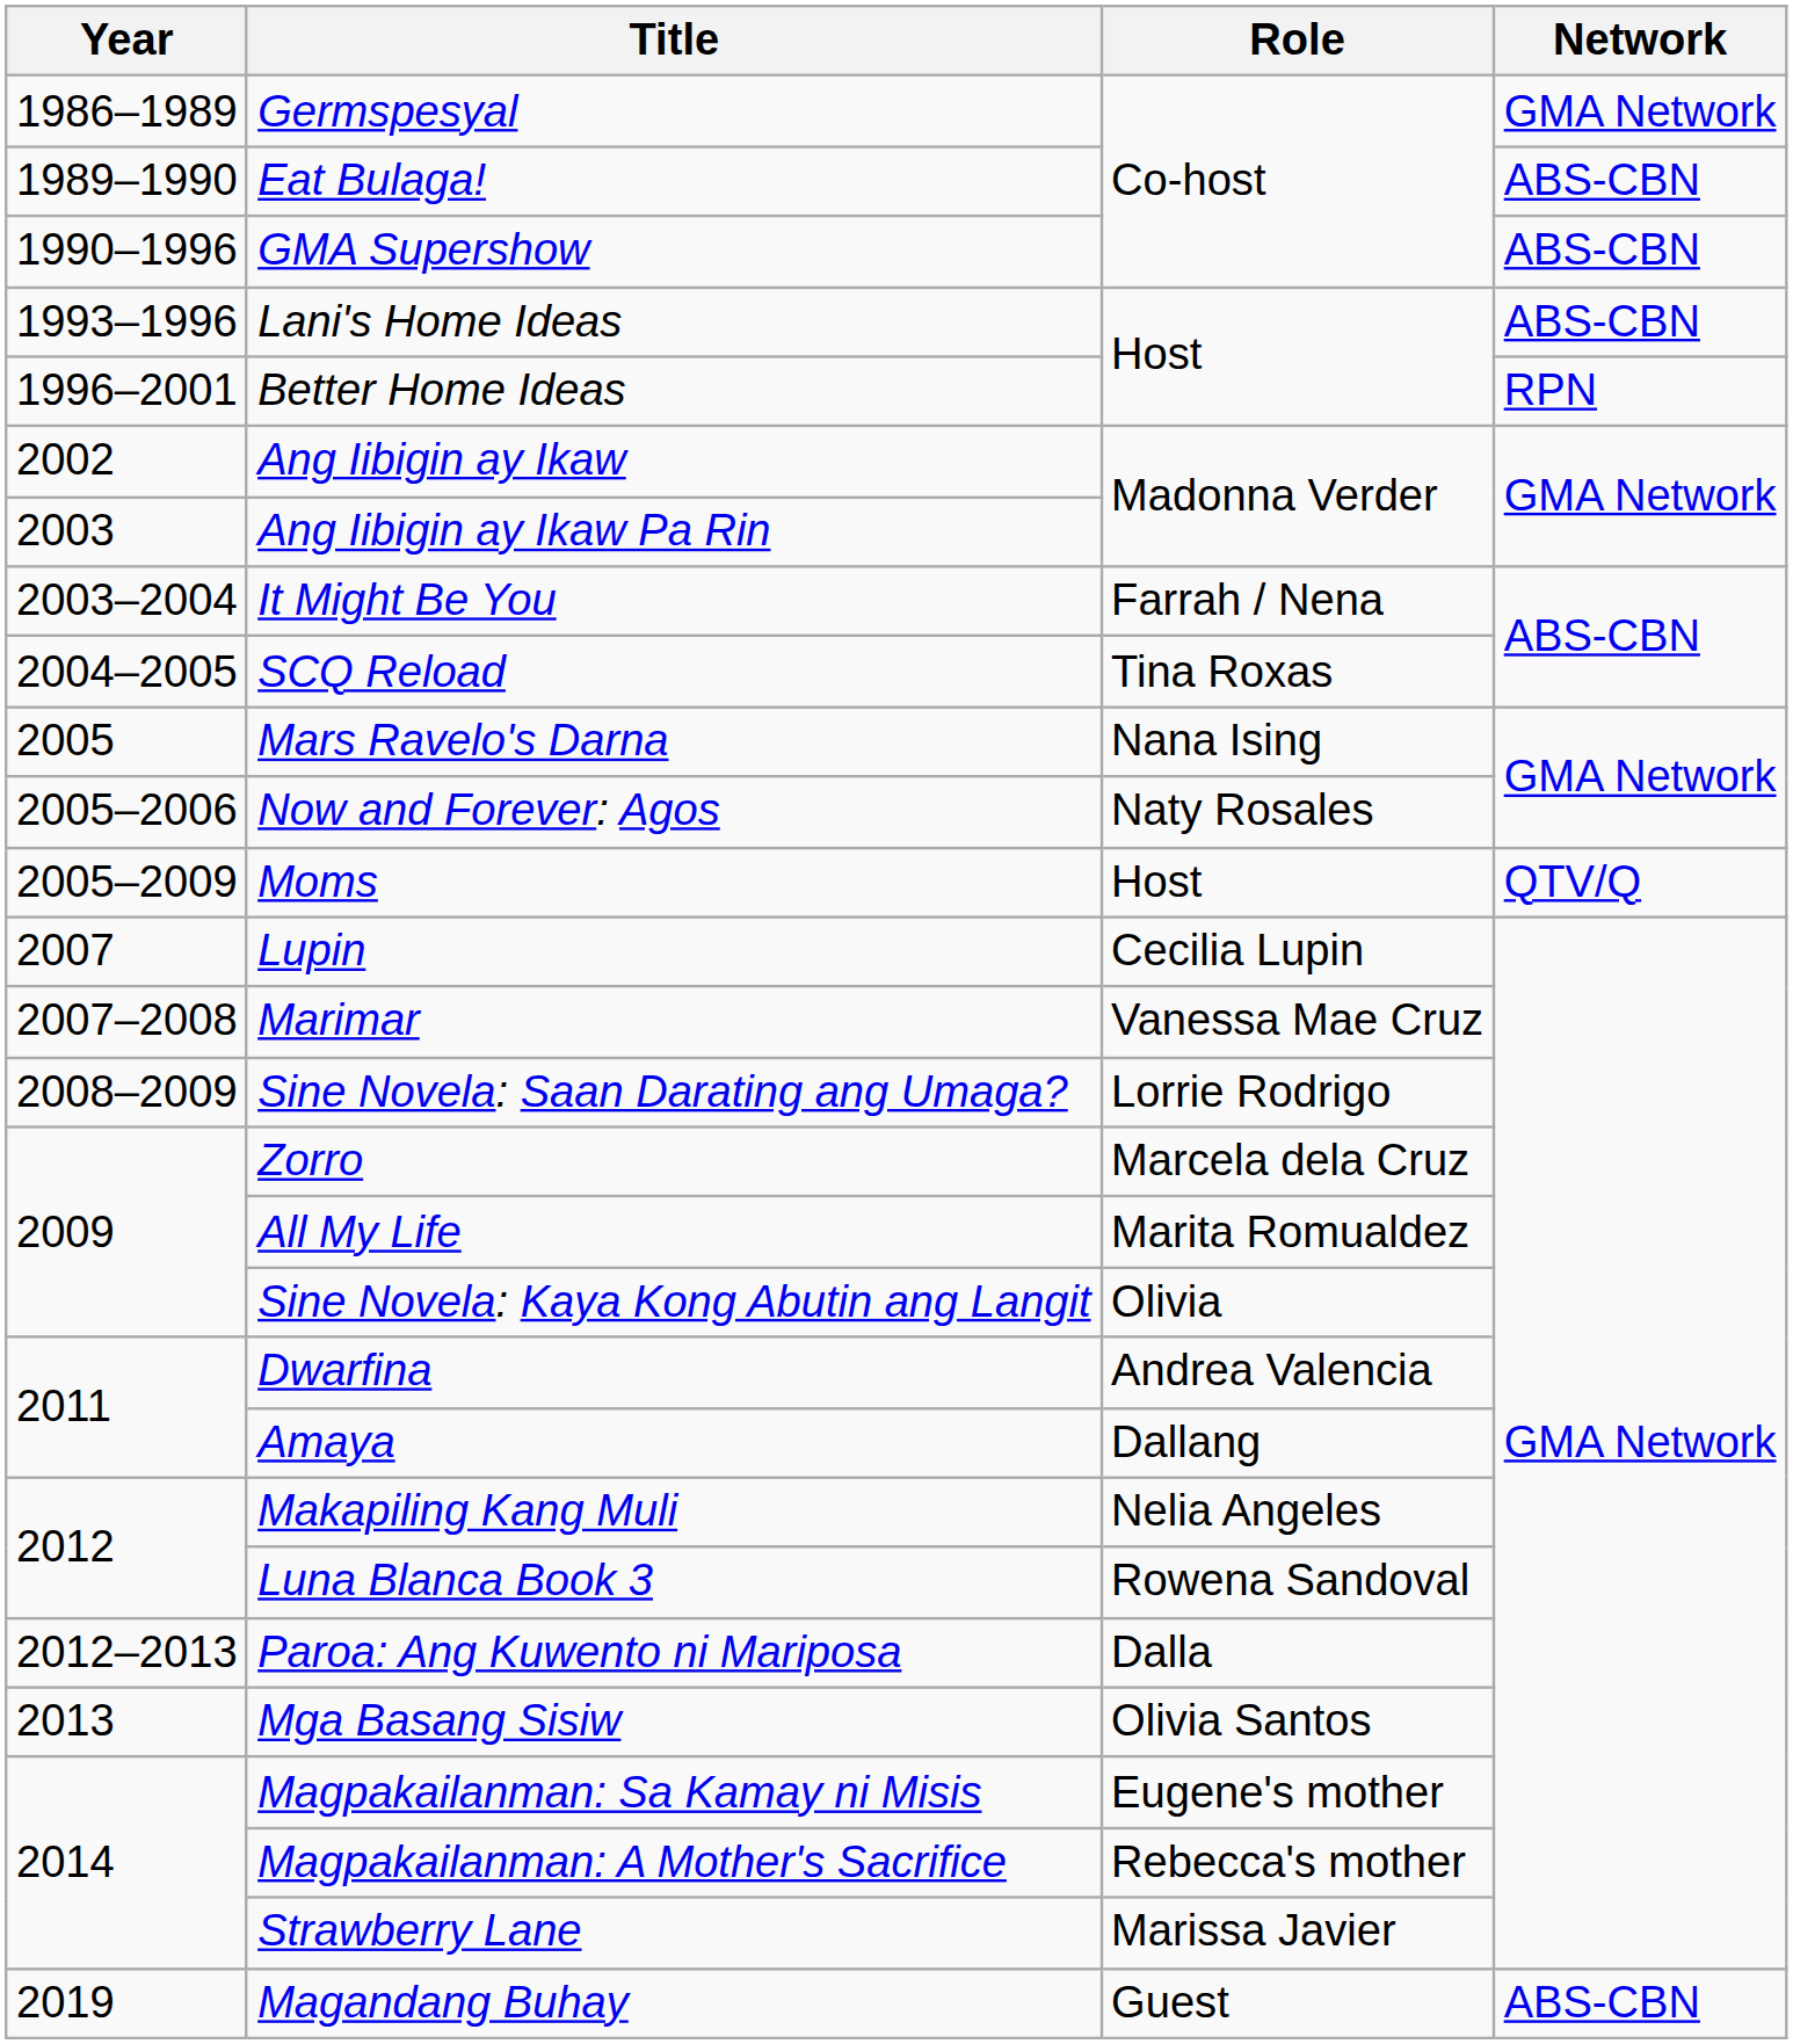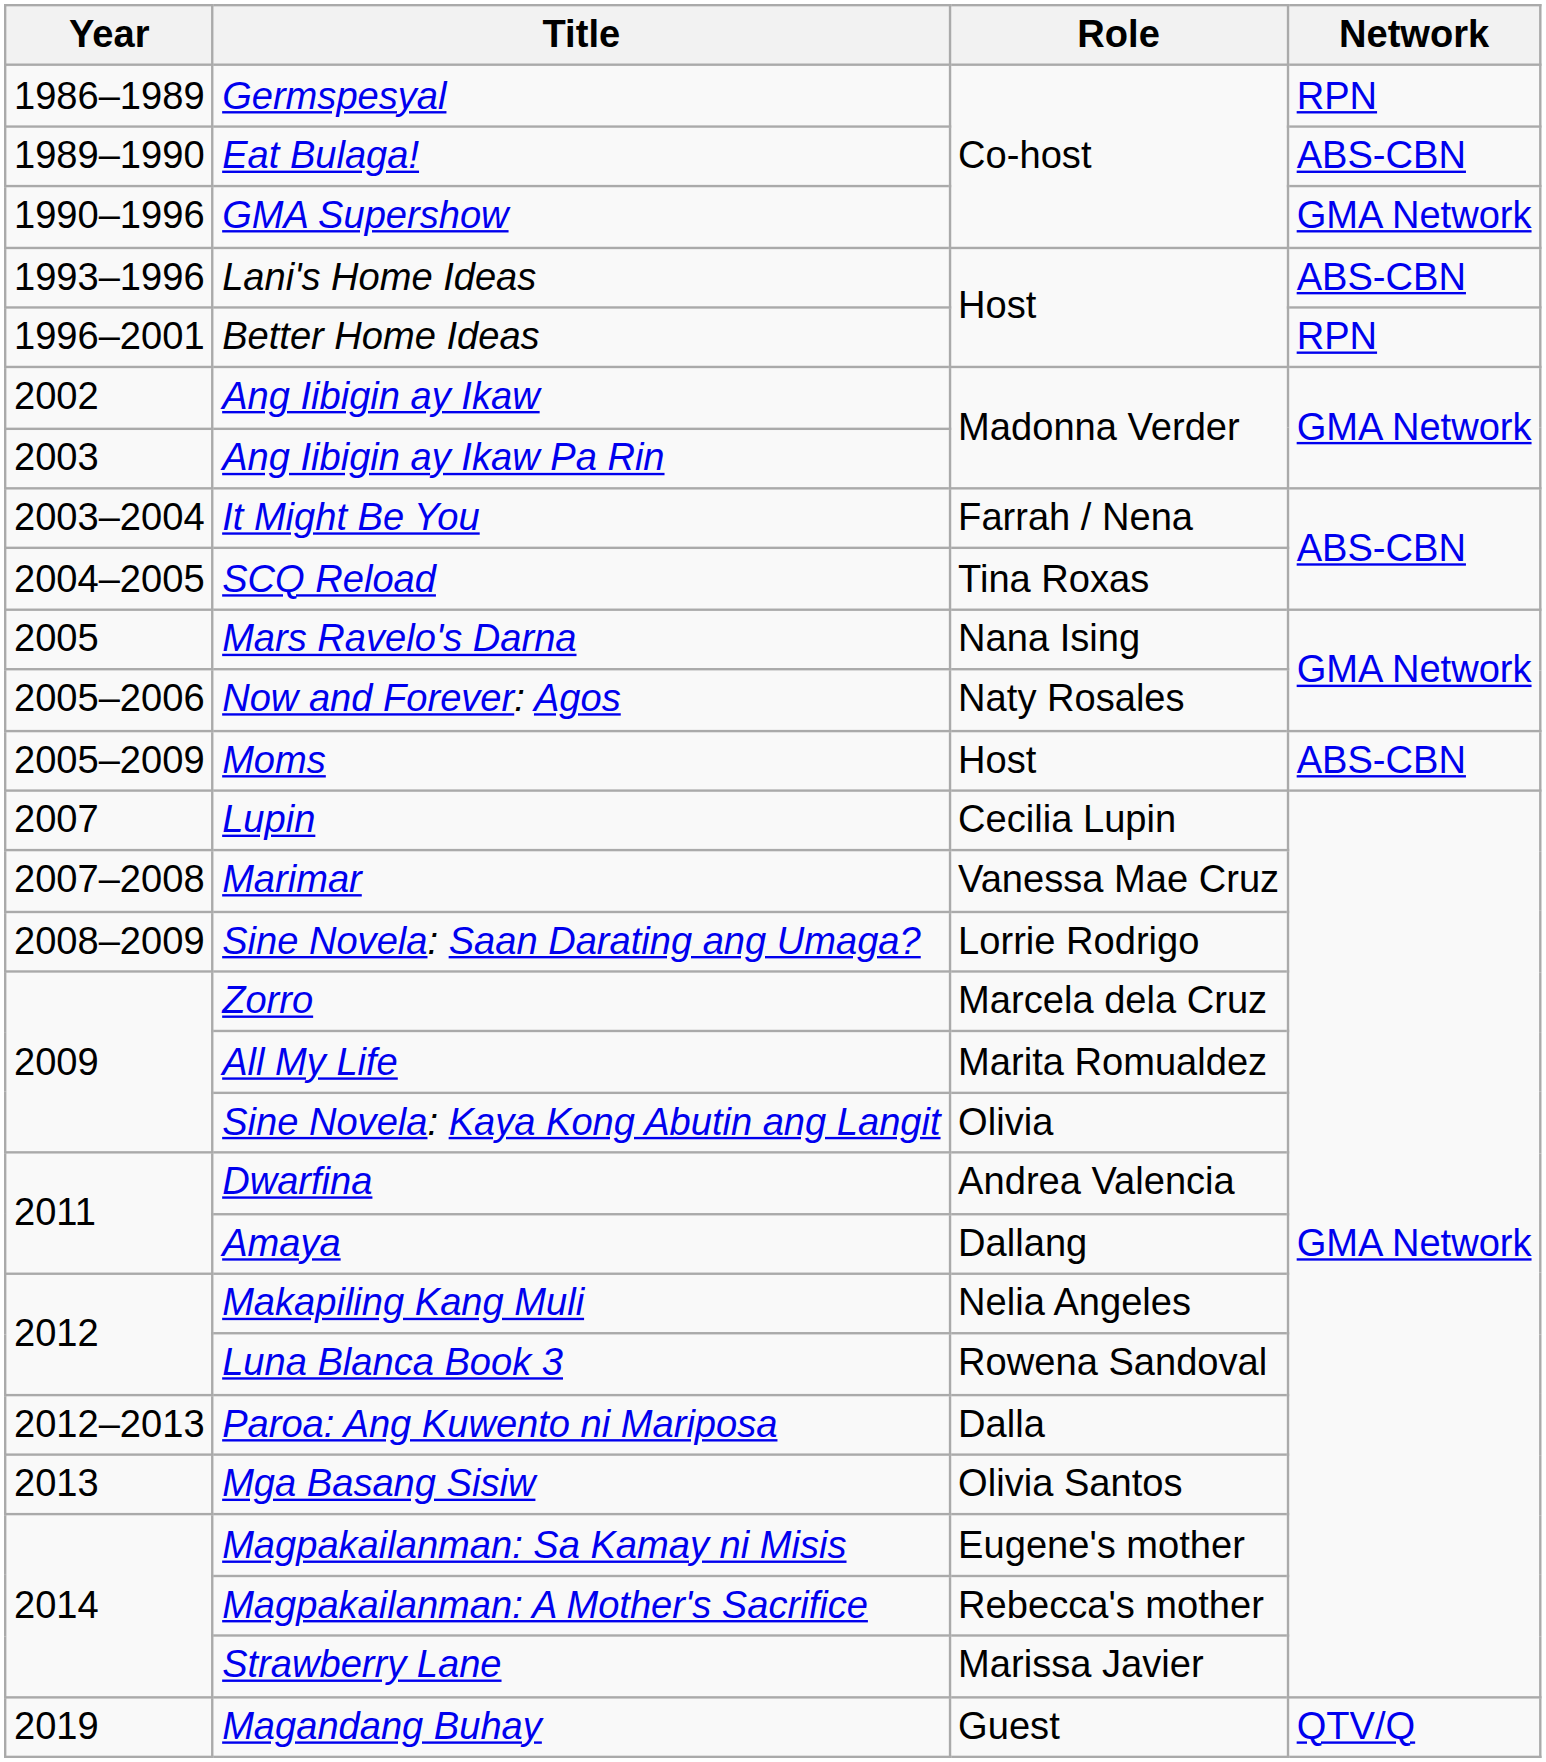Germspesyal | Network: GMA Network -> RPN
GMA Supershow | Network: ABS-CBN -> GMA Network
Moms | Network: QTV/Q -> ABS-CBN
Magandang Buhay | Network: ABS-CBN -> QTV/Q
